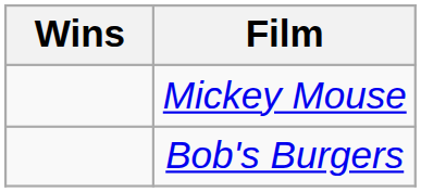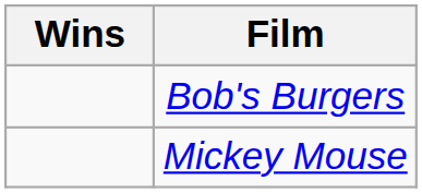rows swapped: Mickey Mouse <-> Bob's Burgers
